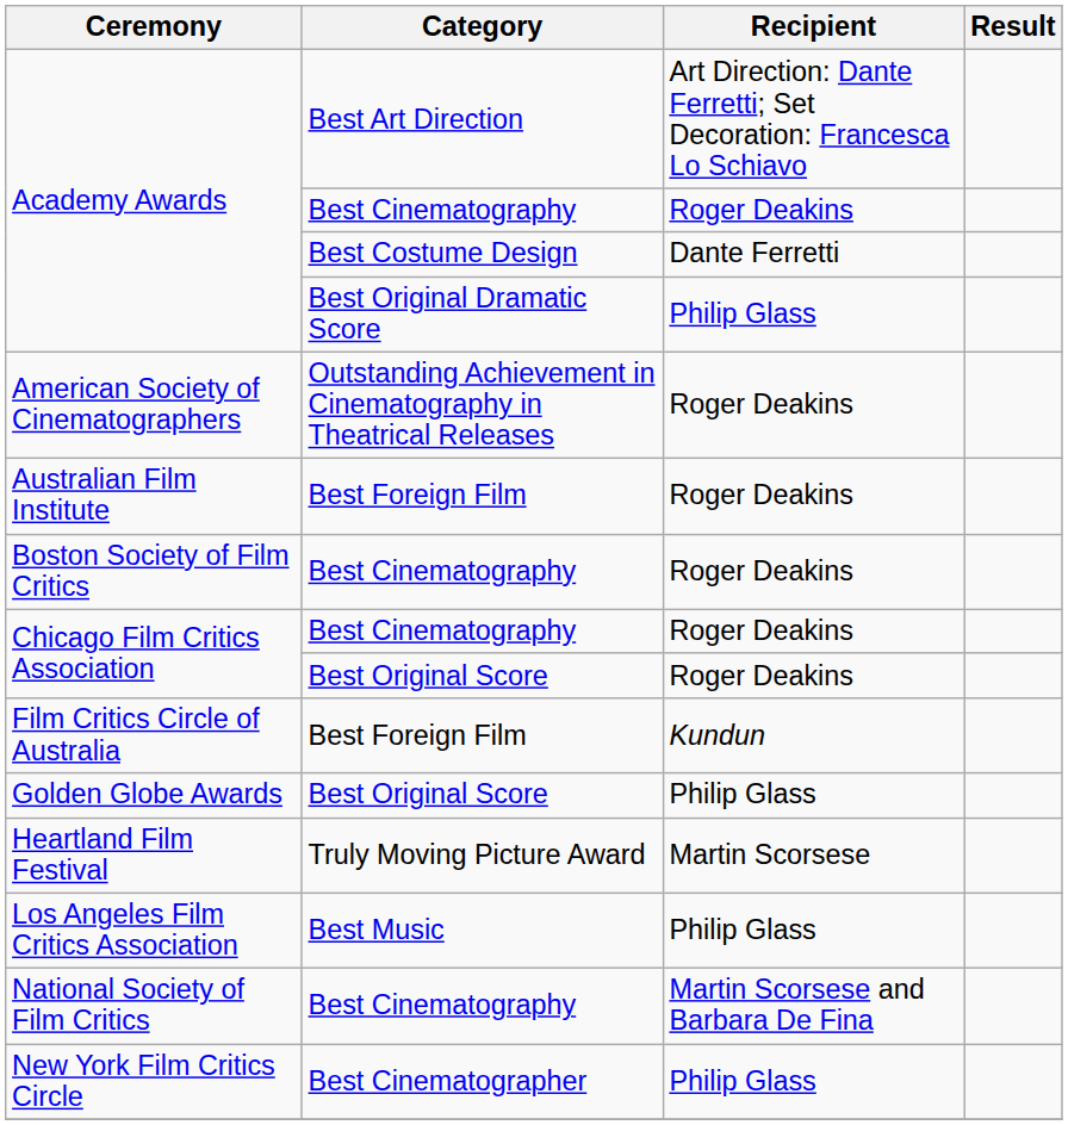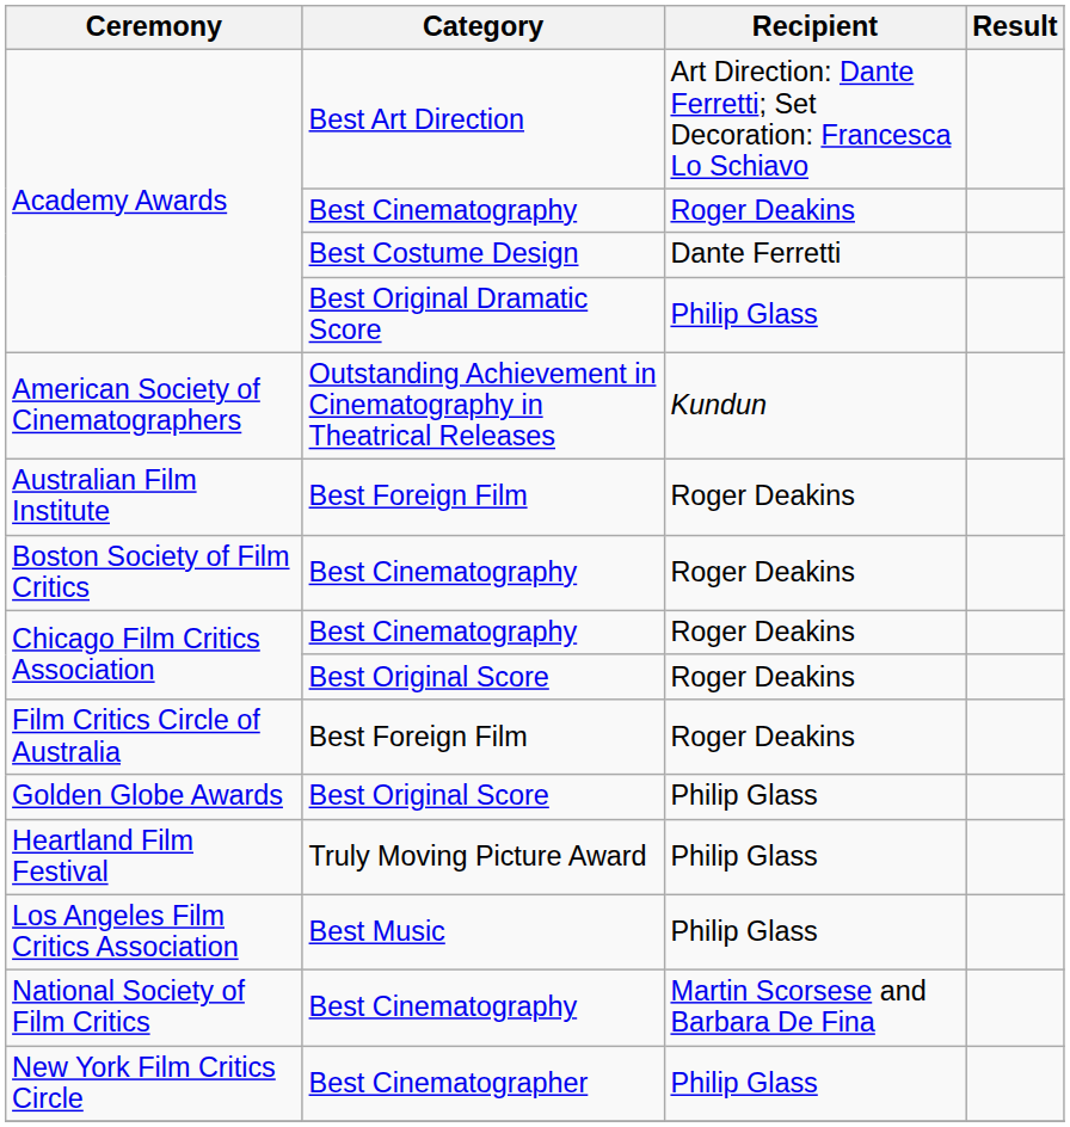American Society of Cinematographers | Recipient: Roger Deakins -> Kundun
Film Critics Circle of Australia | Recipient: Kundun -> Roger Deakins
Heartland Film Festival | Recipient: Martin Scorsese -> Philip Glass
